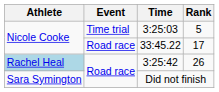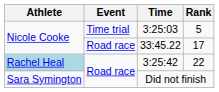3:25:42 | Rank: 26 -> 22
